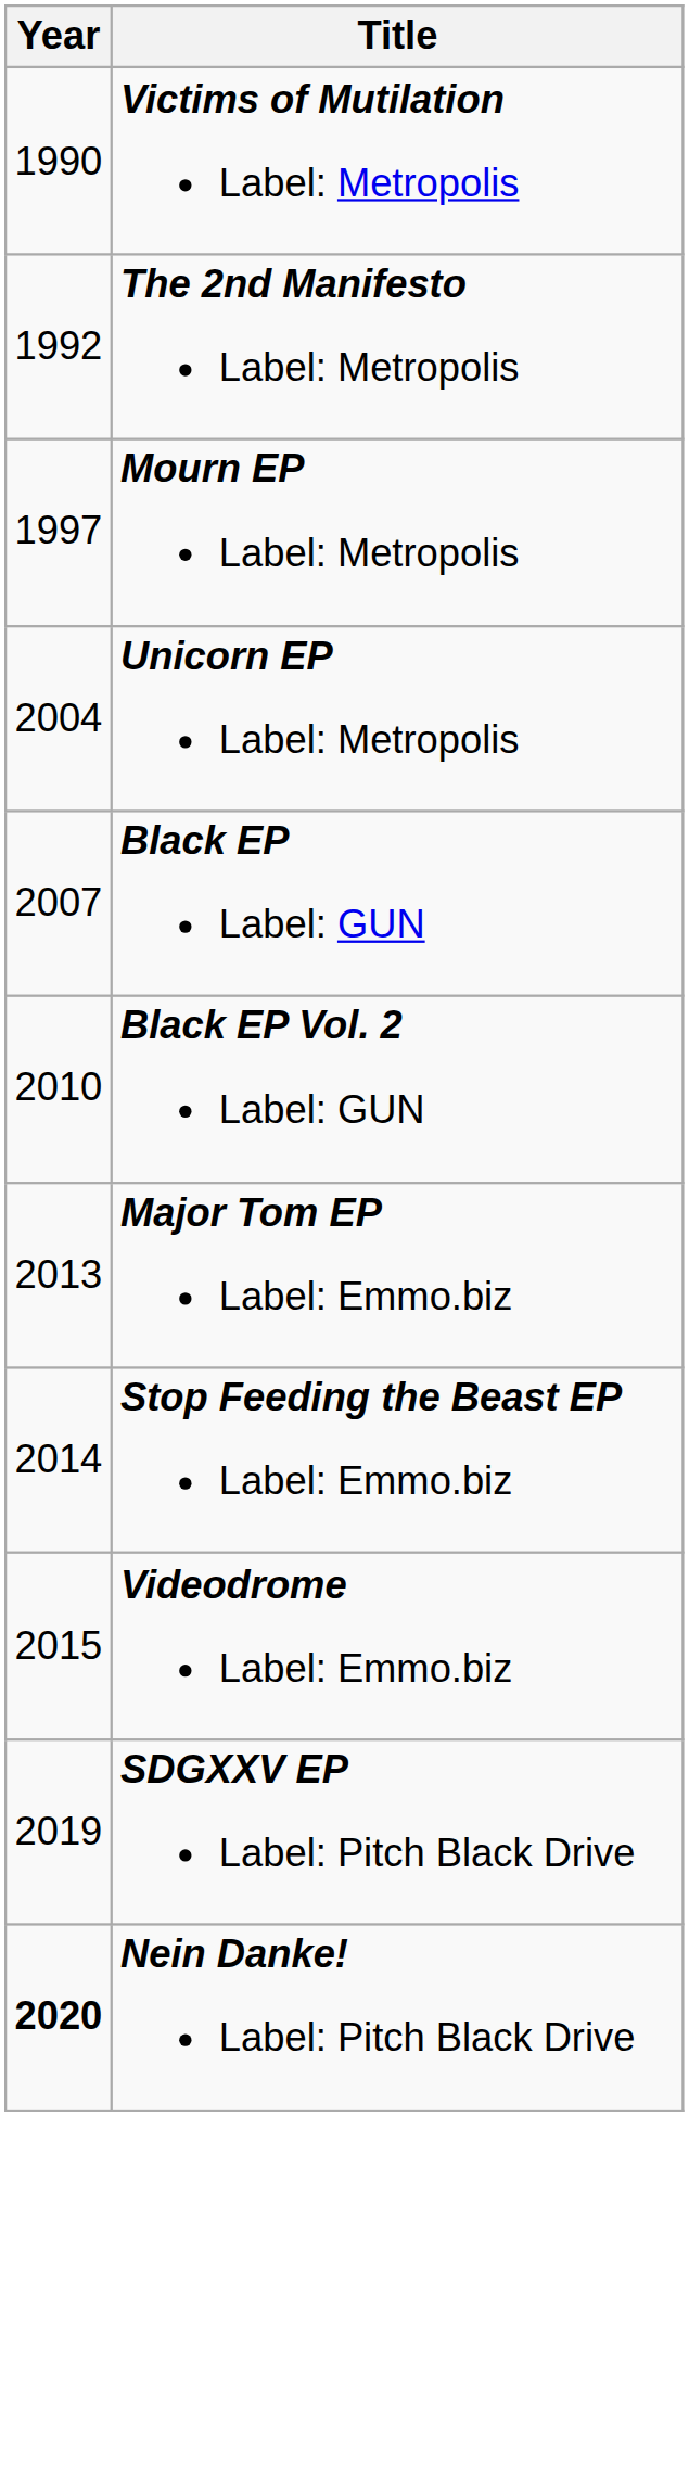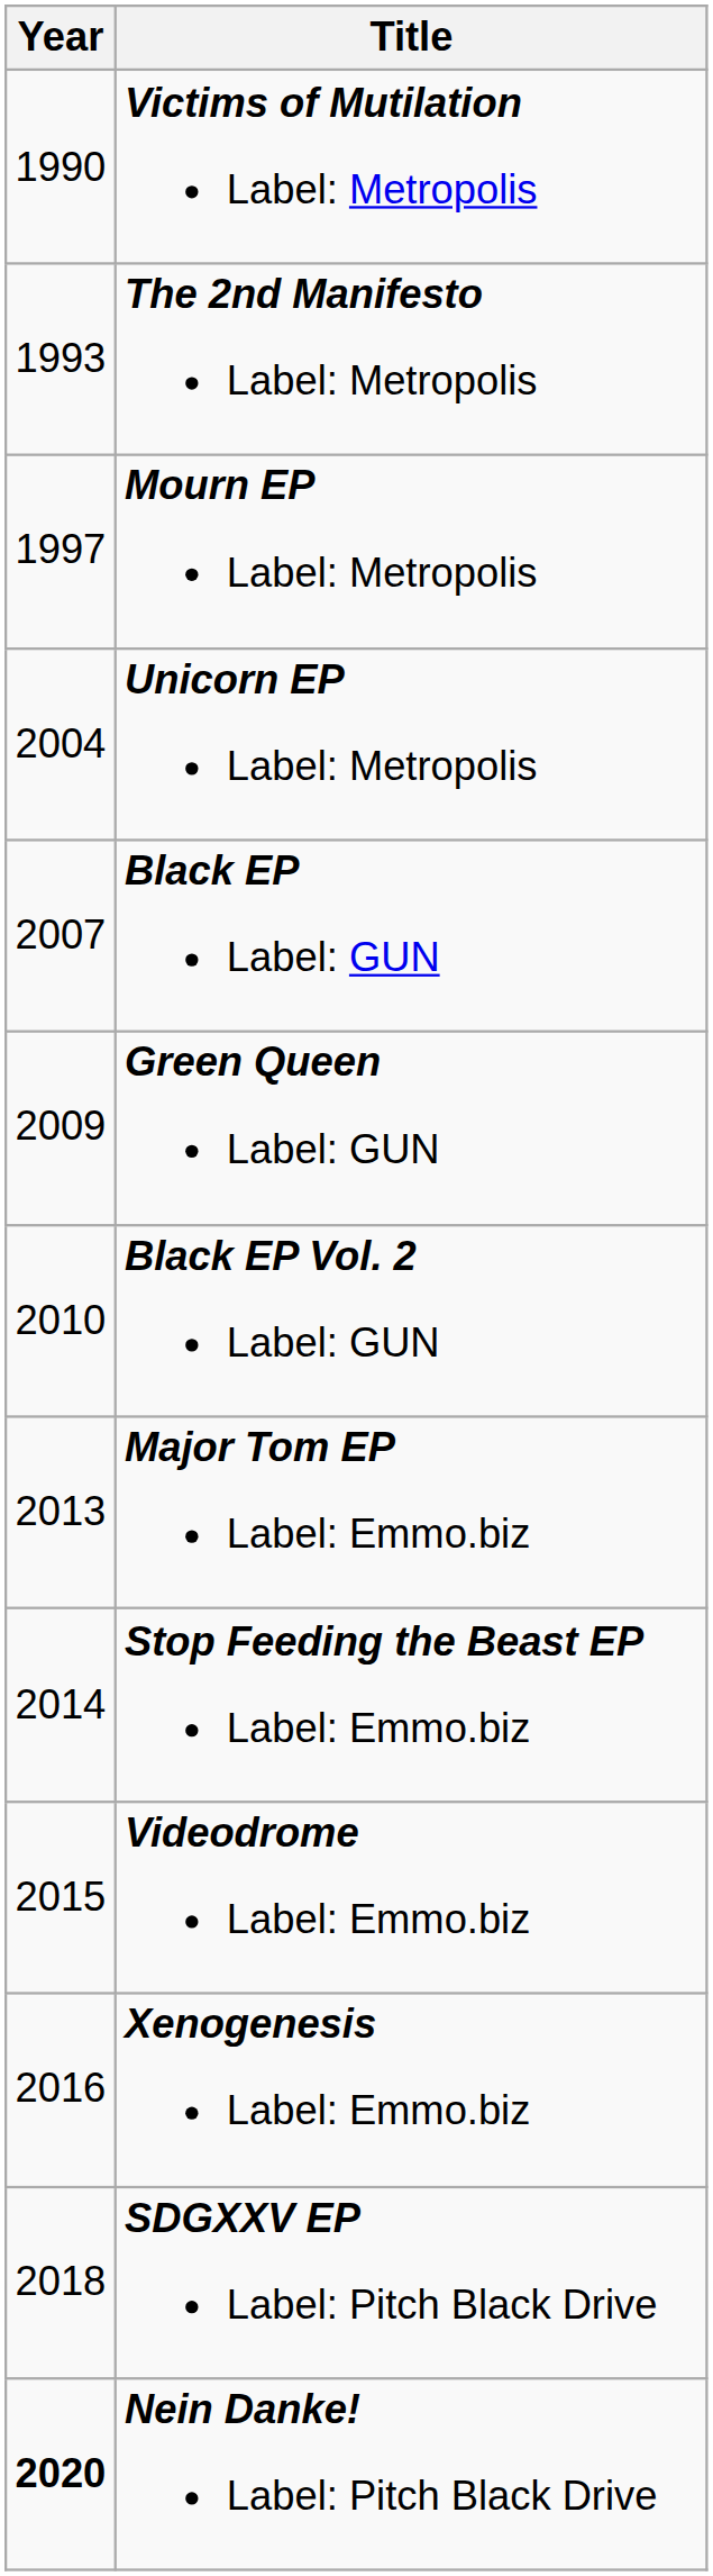The 2nd Manifesto Label: Metropolis | Year: 1992 -> 1993
+ row: 2009 | Green Queen Label: GUN
+ row: 2016 | Xenogenesis Label: Emmo.biz
SDGXXV EP Label: Pitch Black Drive | Year: 2019 -> 2018
